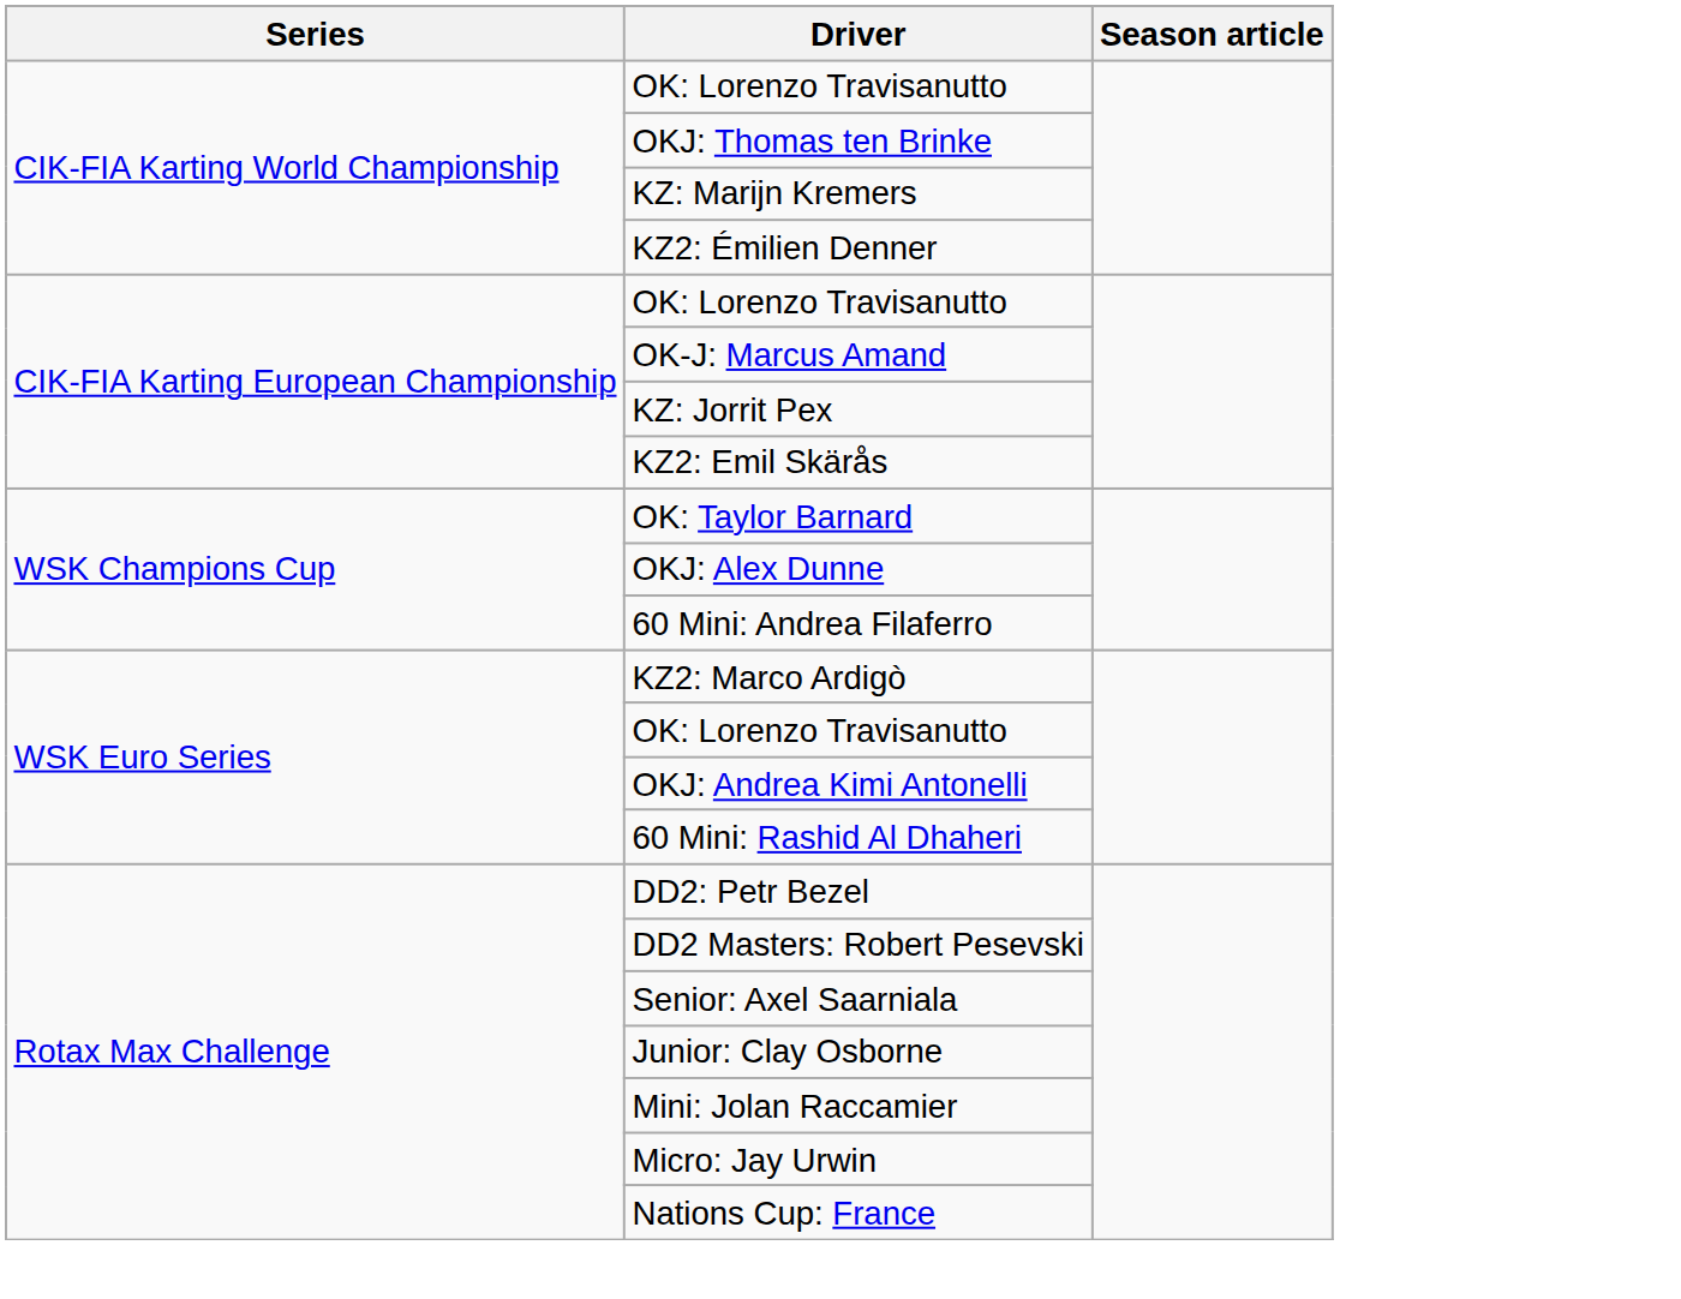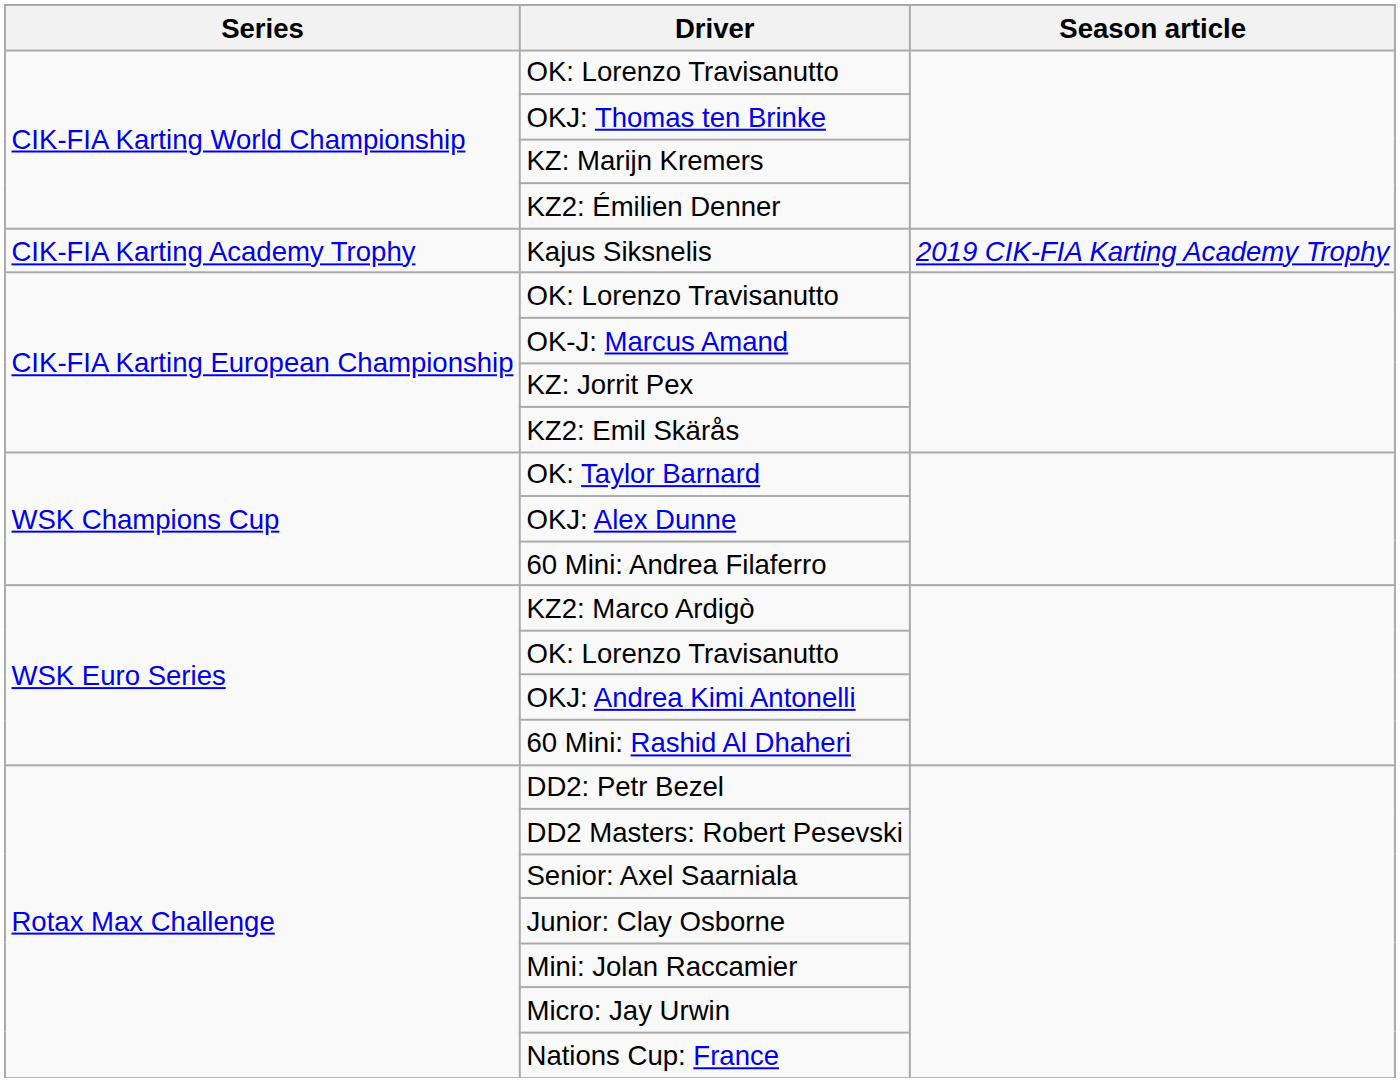+ row: CIK-FIA Karting Academy Trophy | Kajus Siksnelis | 2019 CIK-FIA Karting Academy Trophy
